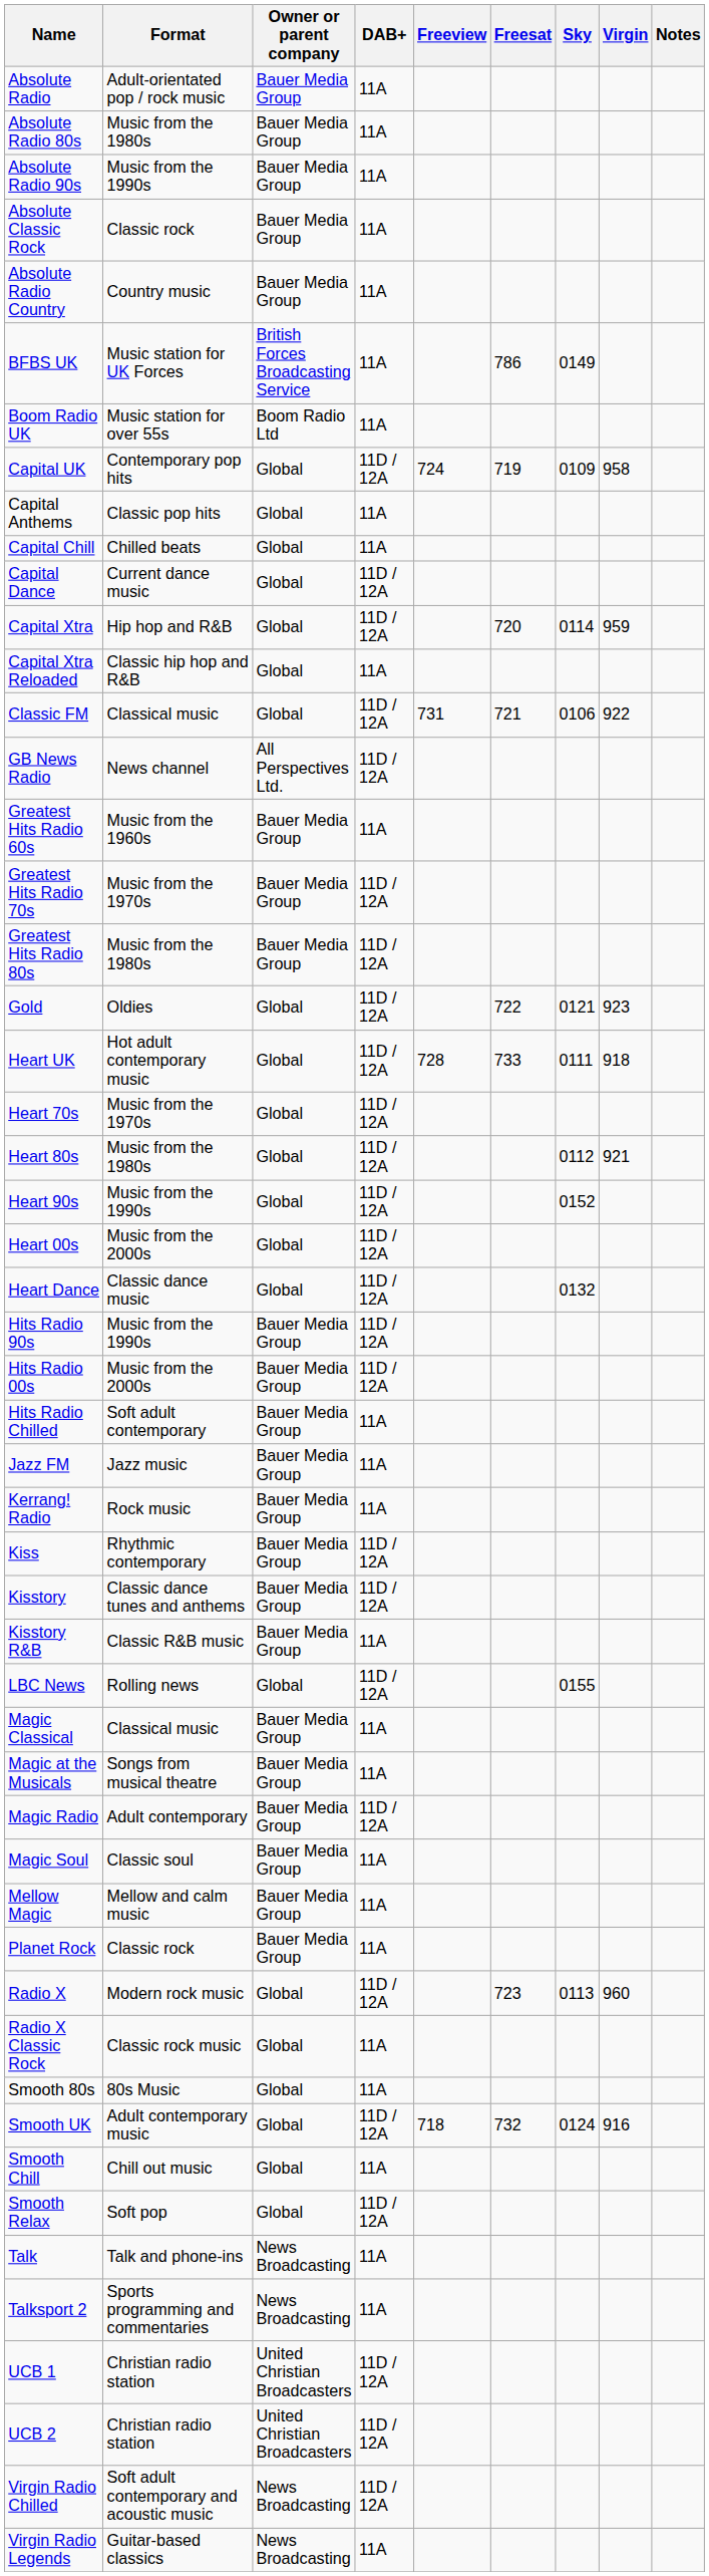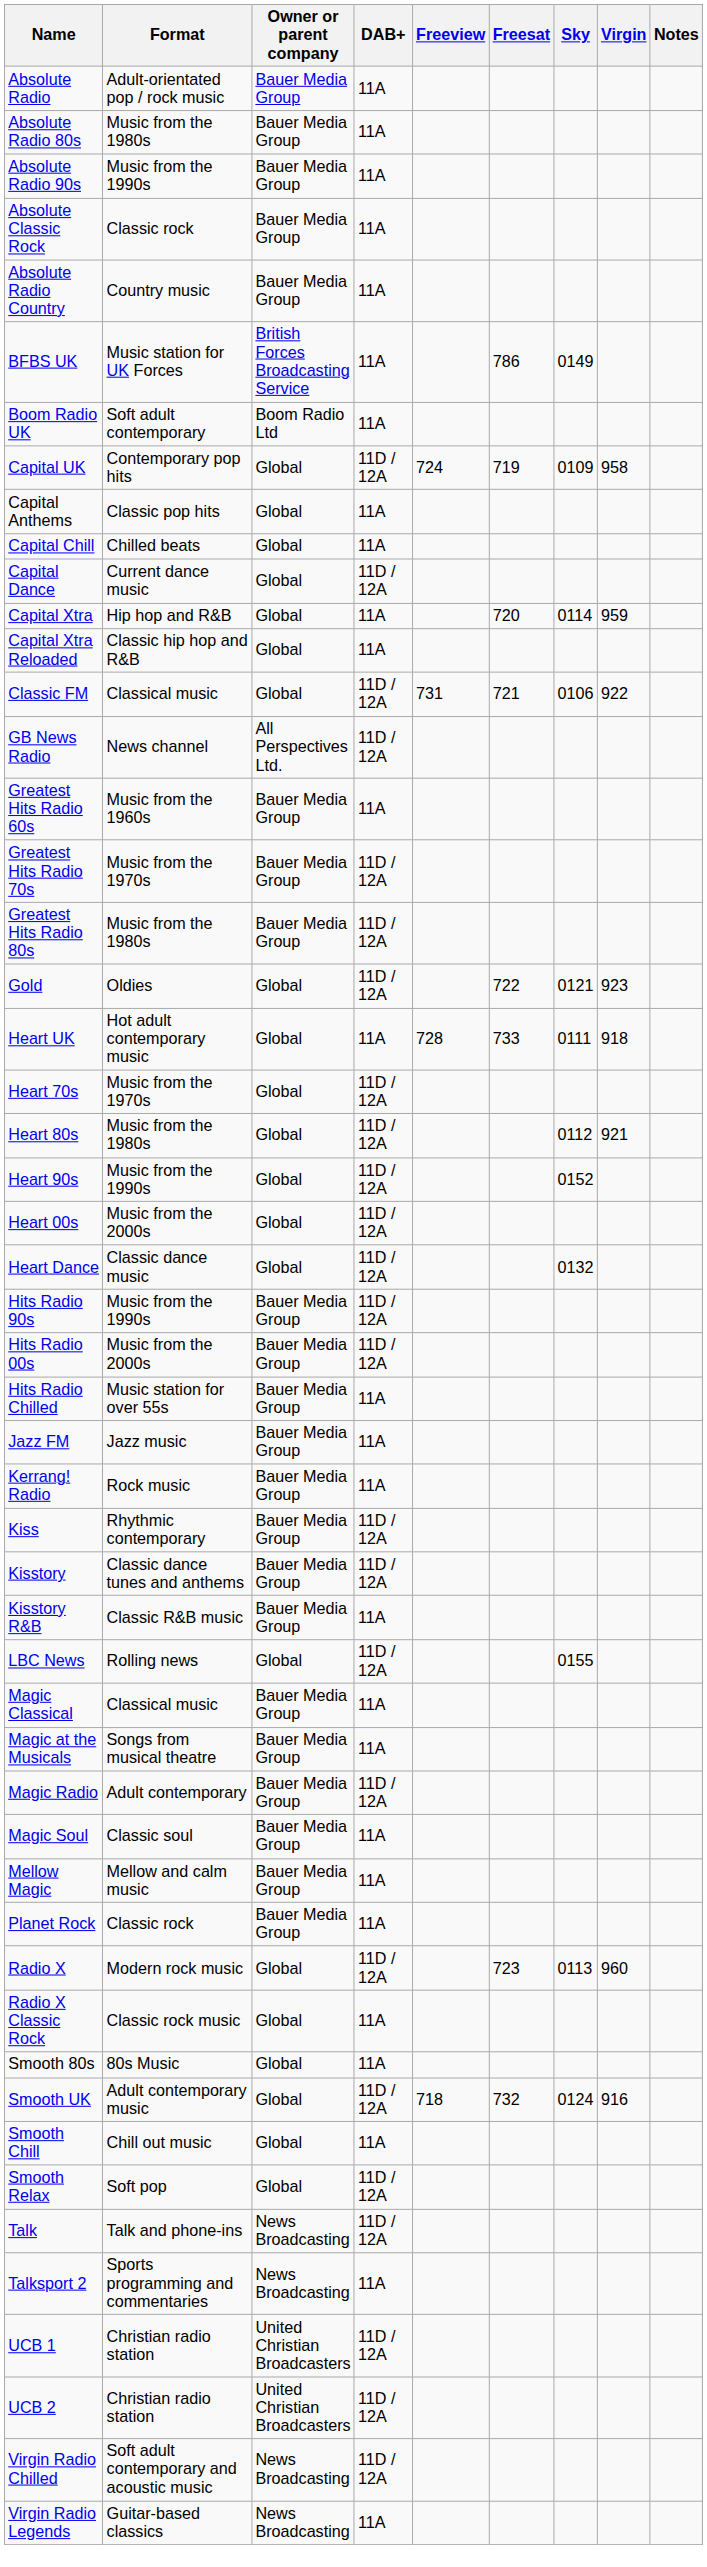Boom Radio UK | Format: Music station for over 55s -> Soft adult contemporary
Capital Xtra | DAB+: 11D / 12A -> 11A
Heart UK | DAB+: 11D / 12A -> 11A
Hits Radio Chilled | Format: Soft adult contemporary -> Music station for over 55s
Talk | DAB+: 11A -> 11D / 12A
